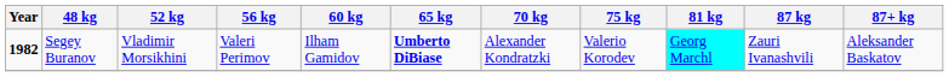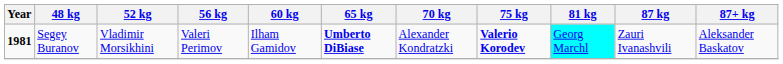Segey Buranov | Year: 1982 -> 1981
Segey Buranov | 75 kg: normal -> bold
